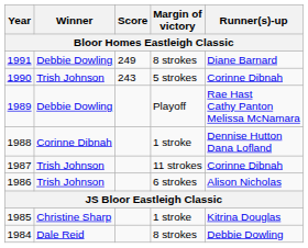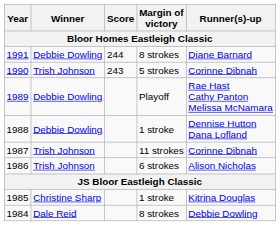1991 | Score: 249 -> 244
1988 | Winner: Corinne Dibnah -> Debbie Dowling
